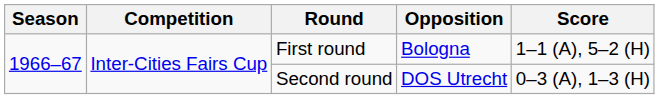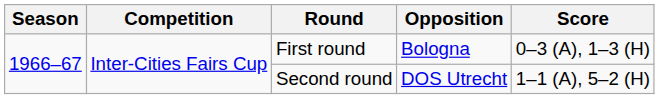First round | Score: 1–1 (A), 5–2 (H) -> 0–3 (A), 1–3 (H)
Second round | Score: 0–3 (A), 1–3 (H) -> 1–1 (A), 5–2 (H)
